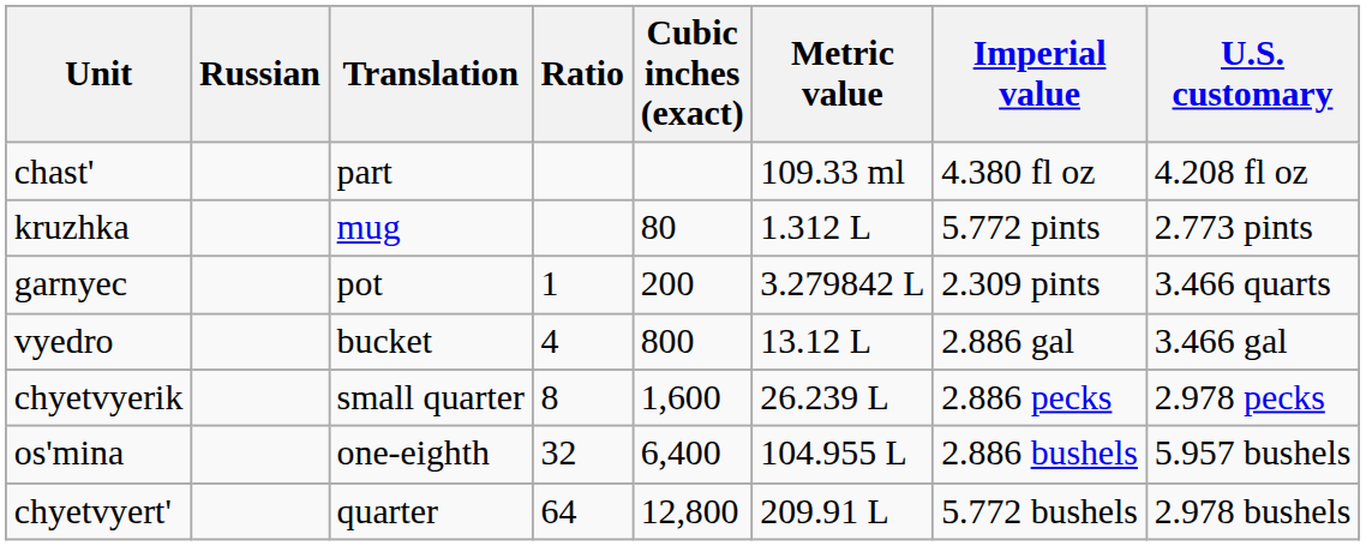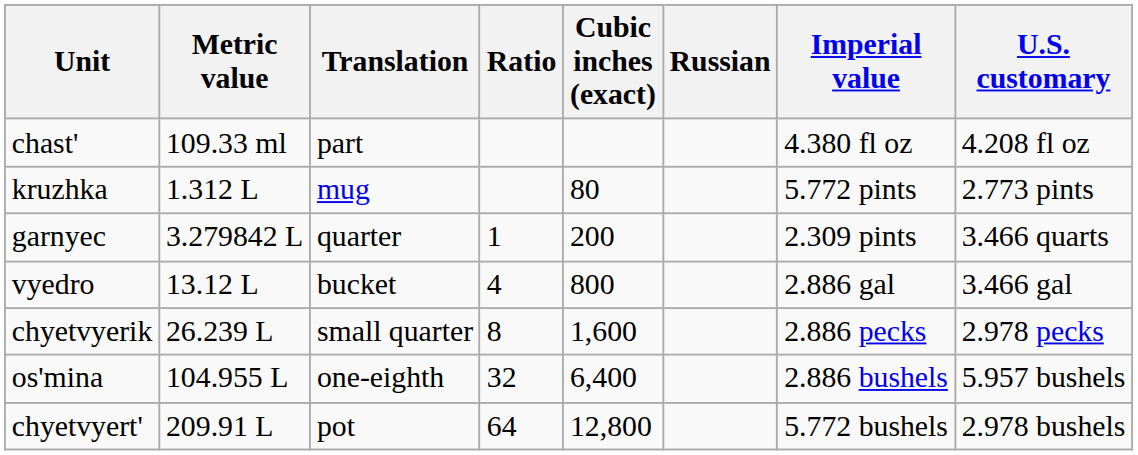columns swapped: Russian <-> Metric value
garnyec | Translation: pot -> quarter
chyetvyert' | Translation: quarter -> pot
